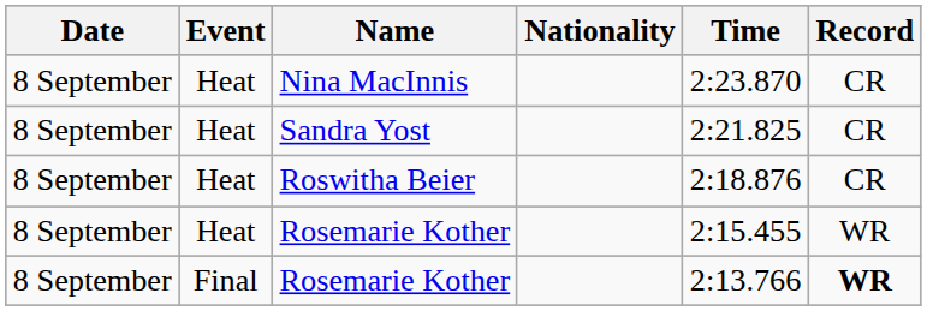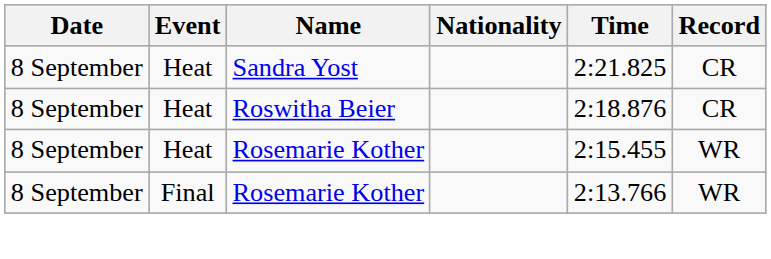- row: 8 September | Heat | Nina MacInnis | 2:23.870 | CR
Final / Rosemarie Kother | Record: bold -> normal
